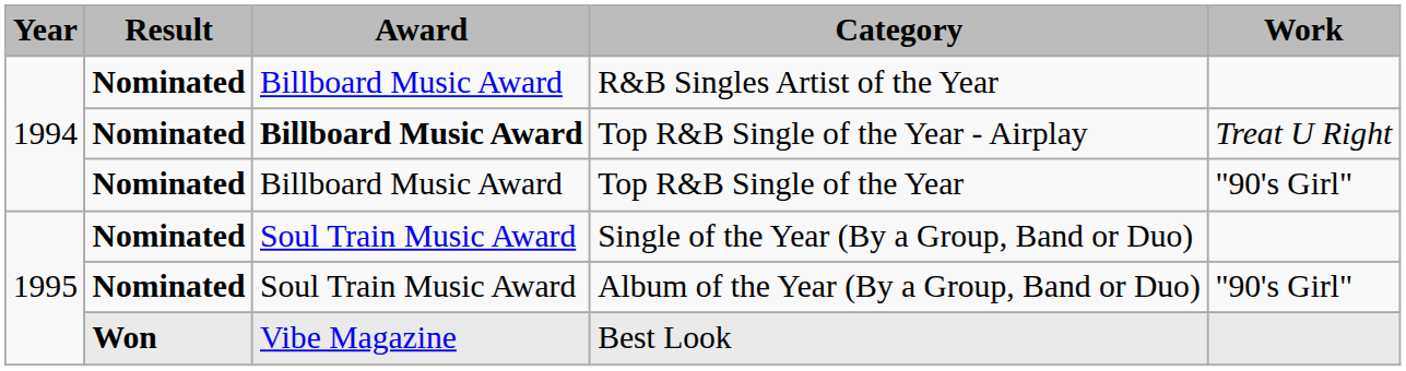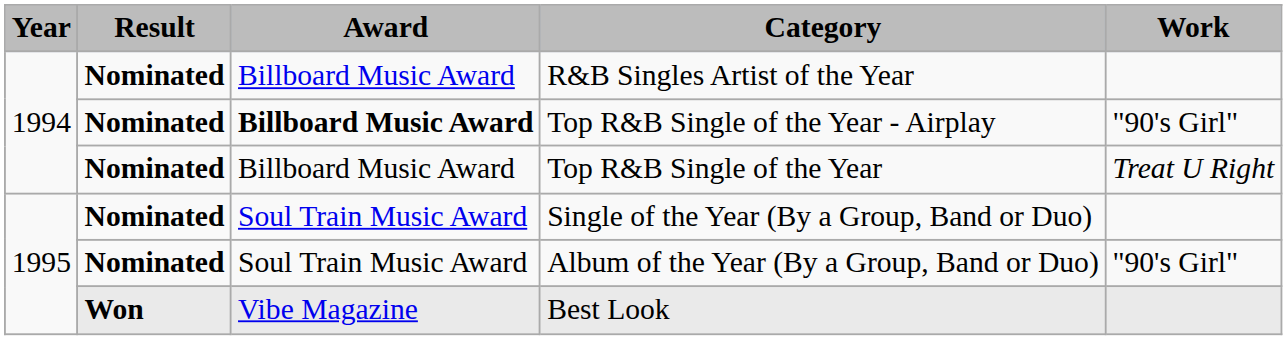Top R&B Single of the Year - Airplay | Work: Treat U Right -> "90's Girl"
Top R&B Single of the Year | Work: "90's Girl" -> Treat U Right
